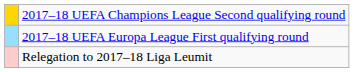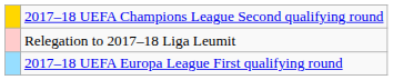rows swapped: 2017–18 UEFA Europa League First qualifying round <-> Relegation to 2017–18 Liga Leumit
